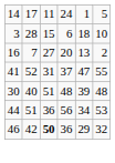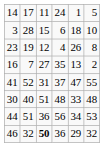+ row: 23 | 19 | 12 | 4 | 26 | 8
16 | column 4: 20 -> 35
30 | column 5: 39 -> 33
46 | column 2: 42 -> 32
